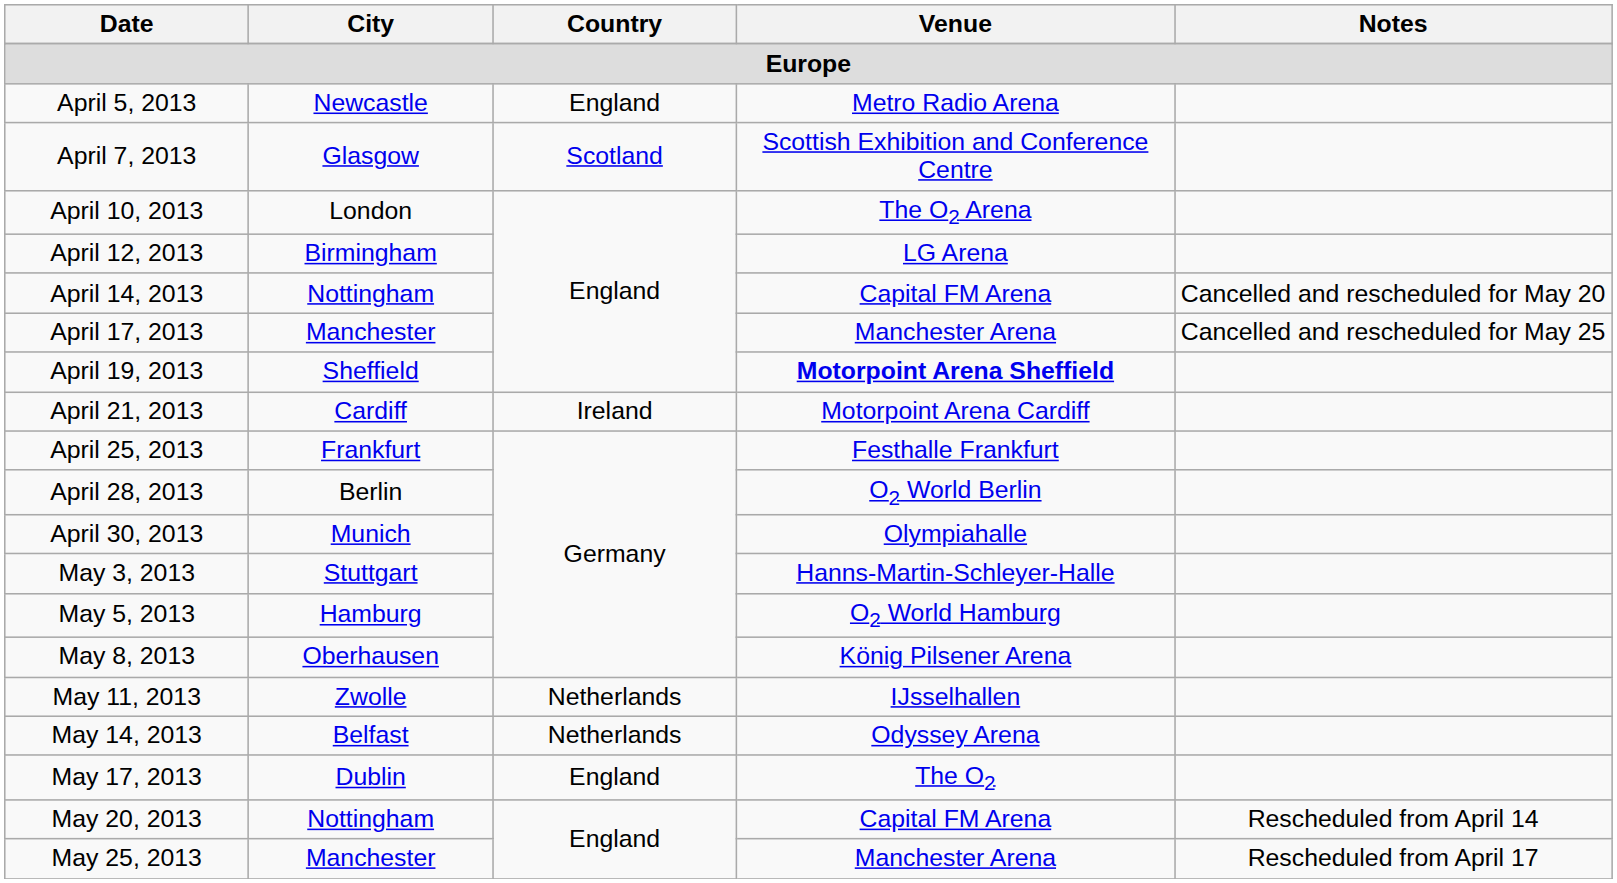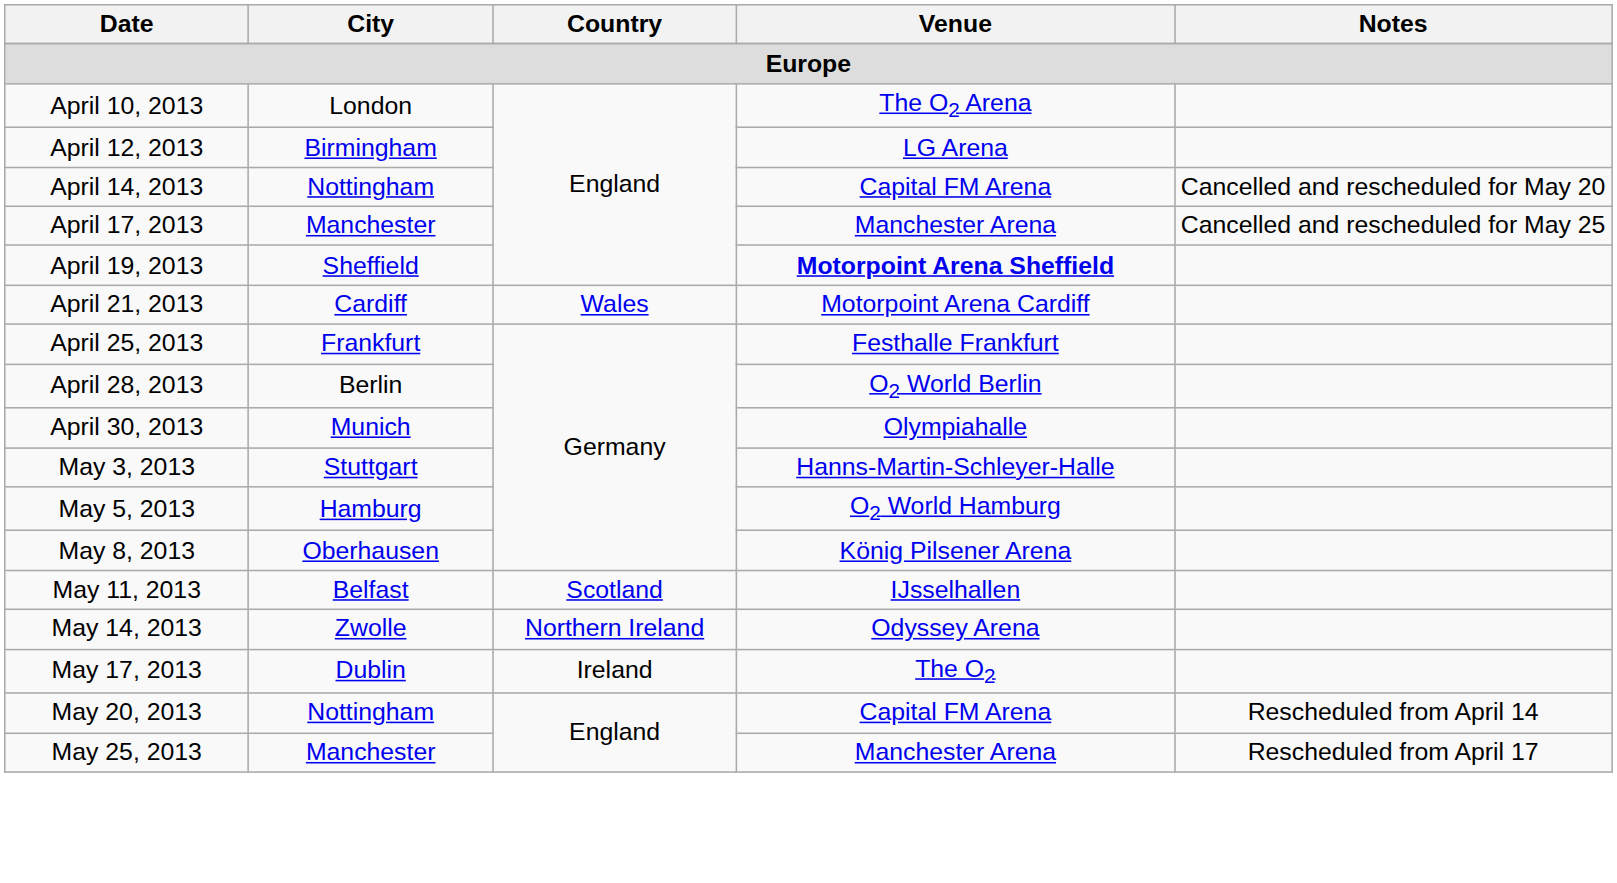- row: April 5, 2013 | Newcastle | England | Metro Radio Arena
- row: April 7, 2013 | Glasgow | Scotland | Scottish Exhibition and Conference Centre
April 21, 2013 | Country: Ireland -> Wales
May 11, 2013 | City: Zwolle -> Belfast
May 11, 2013 | Country: Netherlands -> Scotland
May 14, 2013 | City: Belfast -> Zwolle
May 14, 2013 | Country: Netherlands -> Northern Ireland
May 17, 2013 | Country: England -> Ireland
